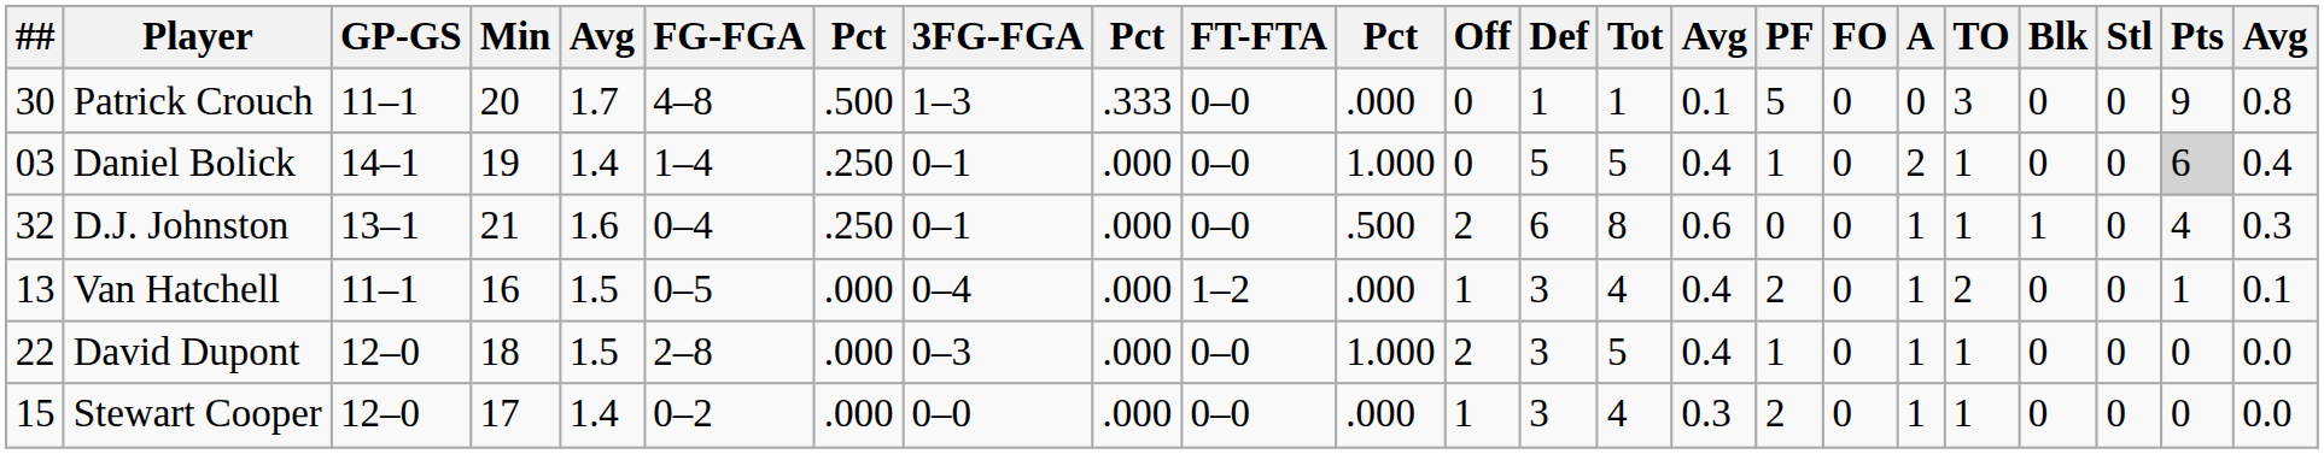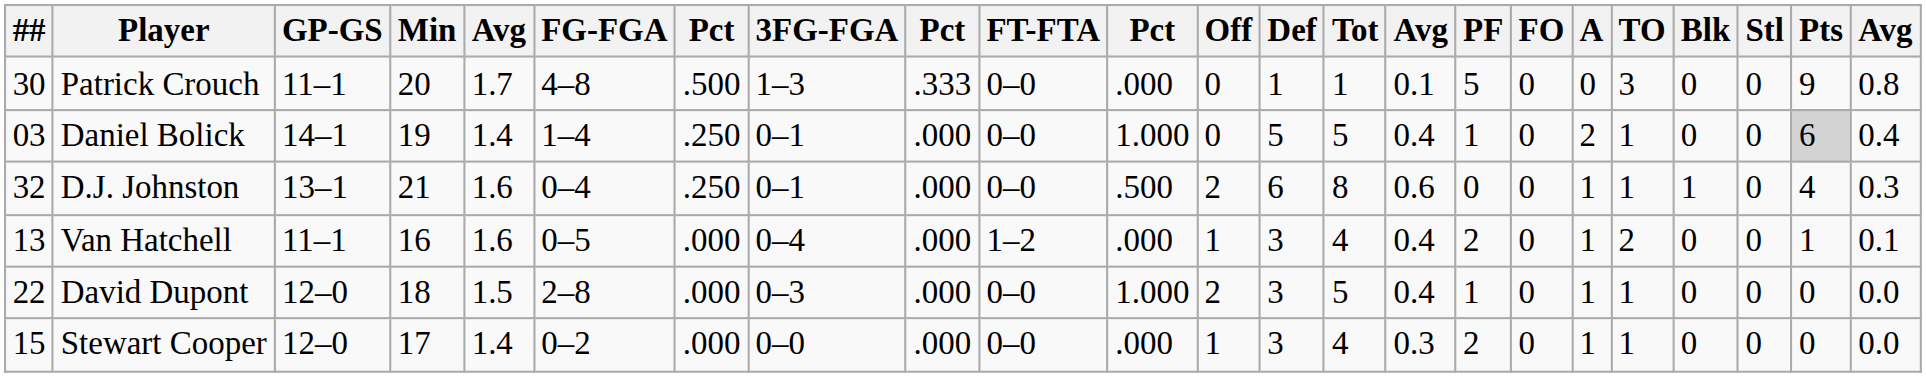Van Hatchell | column 5: 1.5 -> 1.6
